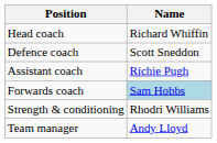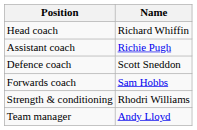rows swapped: Assistant coach <-> Defence coach
Forwards coach | Name: lightblue background -> no background
